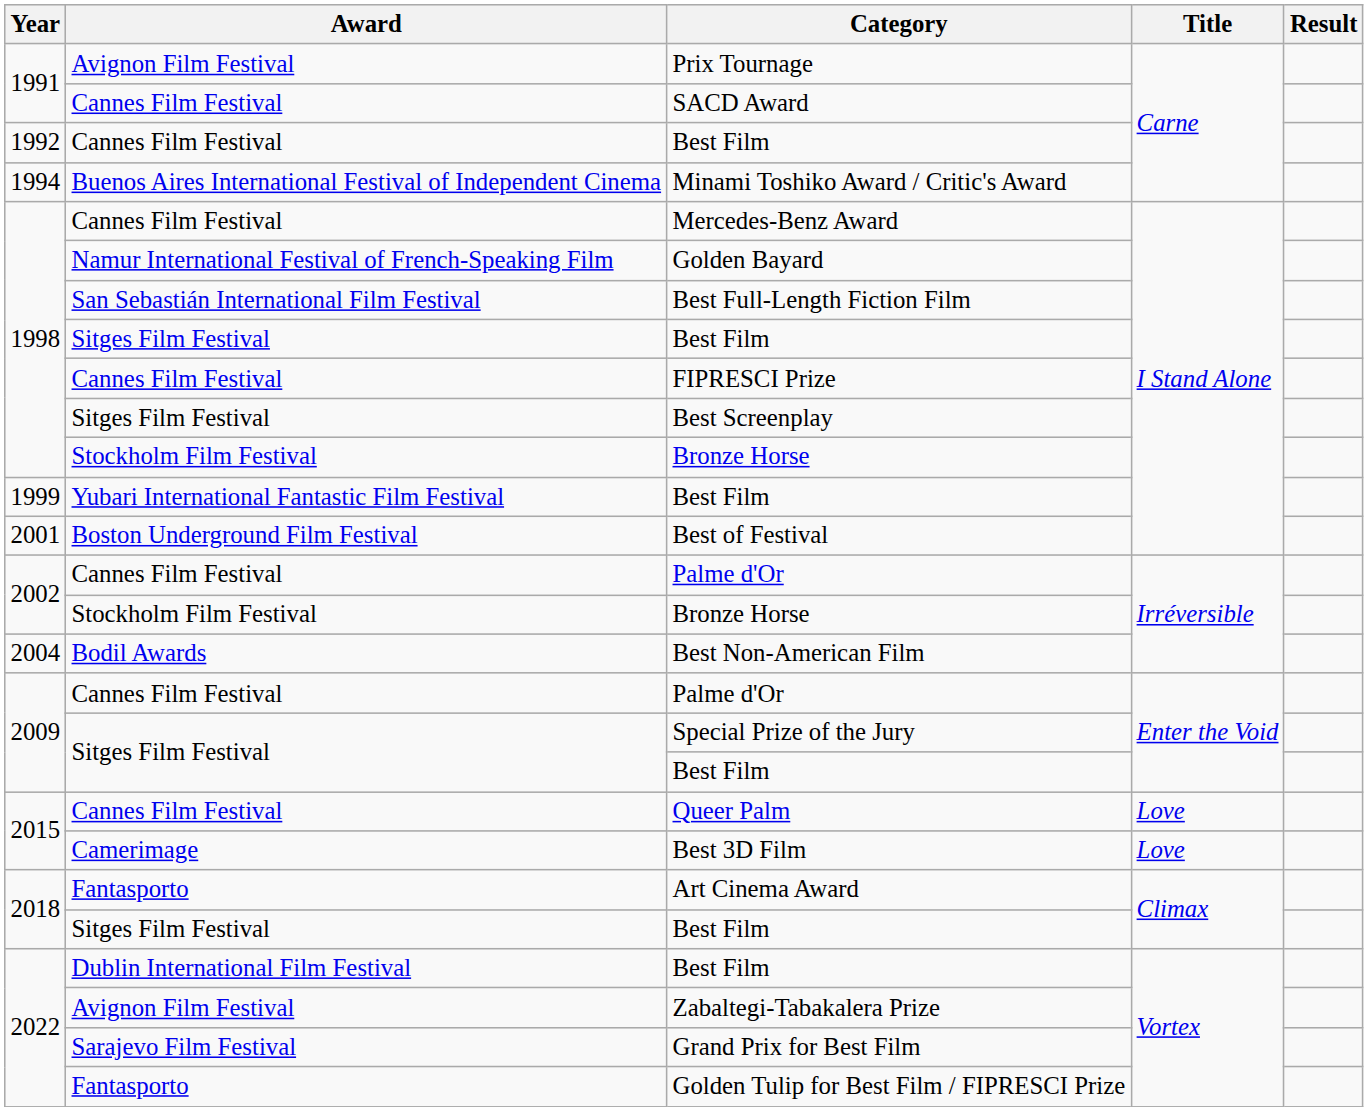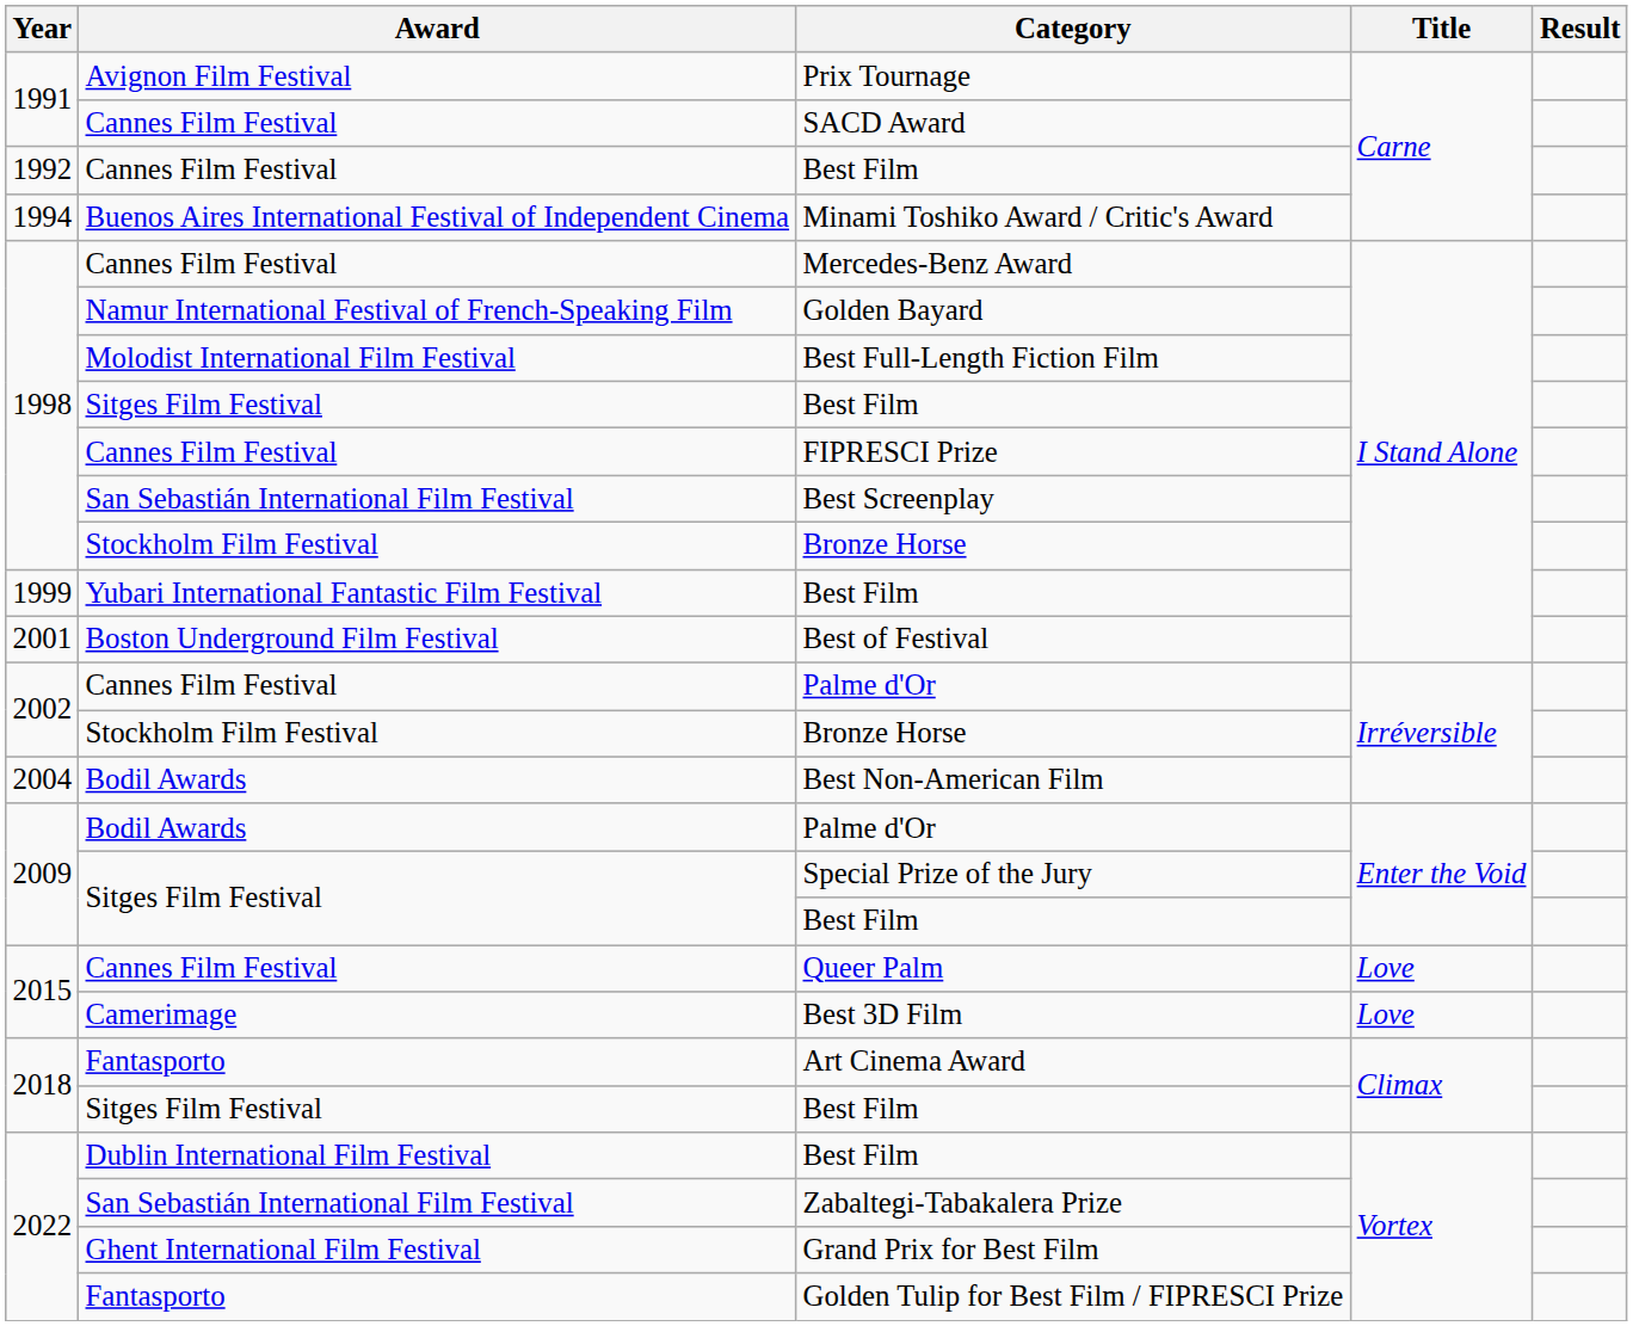Best Full-Length Fiction Film | Award: San Sebastián International Film Festival -> Molodist International Film Festival
Best Screenplay | Award: Sitges Film Festival -> San Sebastián International Film Festival
2009 / Palme d'Or | Award: Cannes Film Festival -> Bodil Awards
Zabaltegi-Tabakalera Prize | Award: Avignon Film Festival -> San Sebastián International Film Festival
Grand Prix for Best Film | Award: Sarajevo Film Festival -> Ghent International Film Festival
